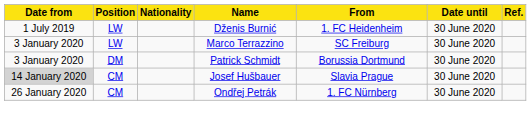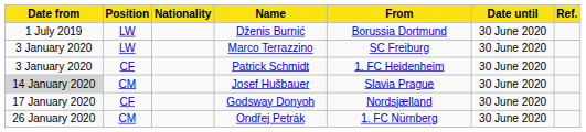Dženis Burnić | From: 1. FC Heidenheim -> Borussia Dortmund
Patrick Schmidt | Position: DM -> CF
Patrick Schmidt | From: Borussia Dortmund -> 1. FC Heidenheim
+ row: 17 January 2020 | CF | Godsway Donyoh | Nordsjælland | 30 June 2020
